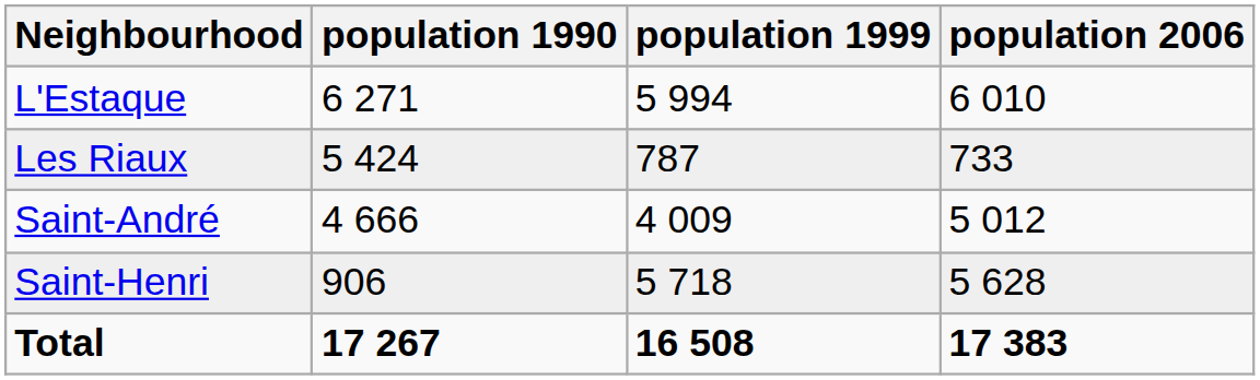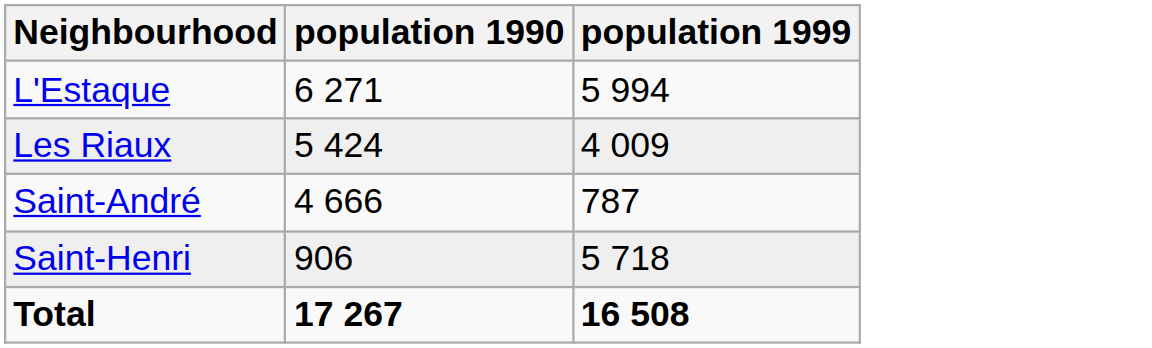- column: population 2006 | 6 010 | 733 | 5 012 | 5 628 | 17 383
Les Riaux | population 1999: 787 -> 4 009
Saint-André | population 1999: 4 009 -> 787
